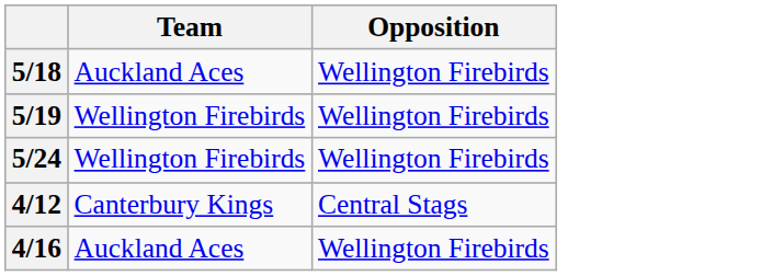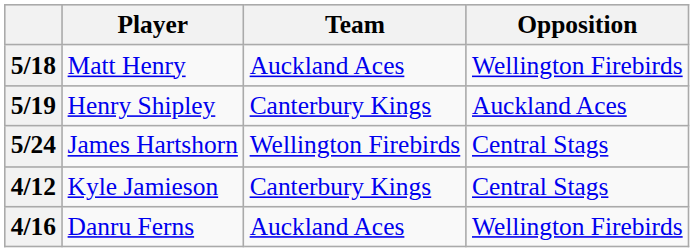+ column: Player | Matt Henry | Henry Shipley | James Hartshorn | Kyle Jamieson | Danru Ferns
5/19 | Team: Wellington Firebirds -> Canterbury Kings
5/19 | Opposition: Wellington Firebirds -> Auckland Aces
5/24 | Opposition: Wellington Firebirds -> Central Stags
